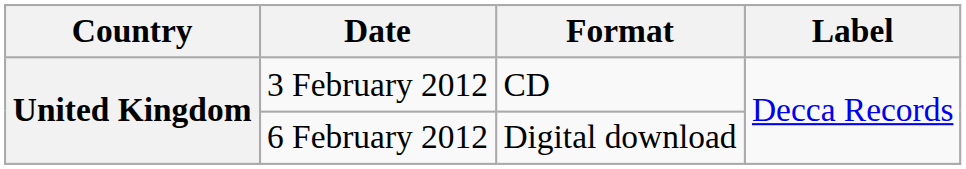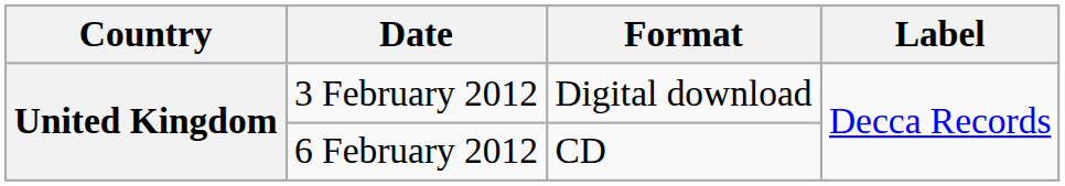3 February 2012 | Format: CD -> Digital download
6 February 2012 | Format: Digital download -> CD
